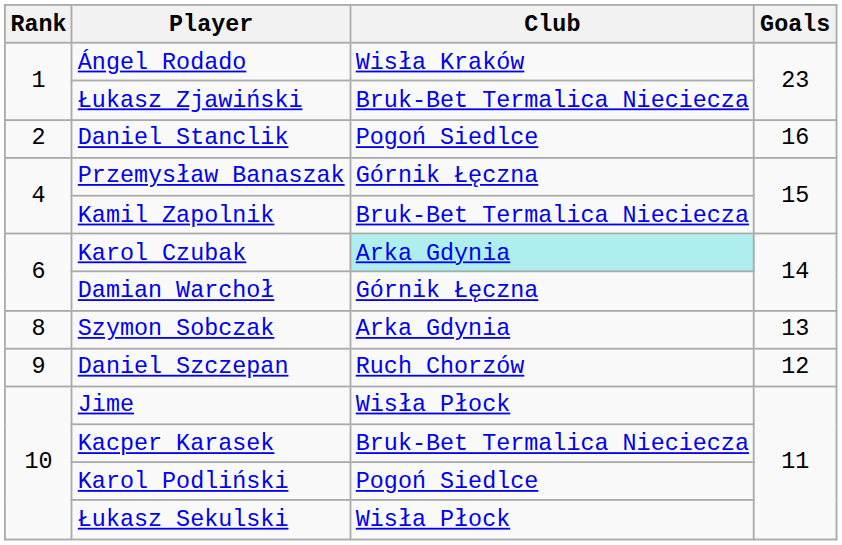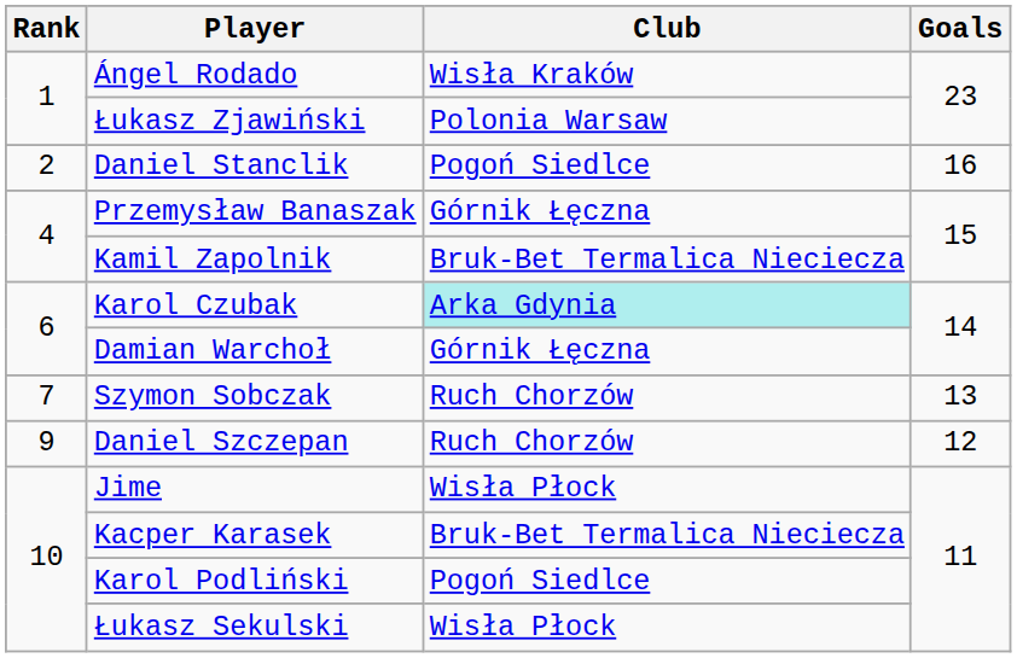Łukasz Zjawiński | Club: Bruk-Bet Termalica Nieciecza -> Polonia Warsaw
Szymon Sobczak | Rank: 8 -> 7
Szymon Sobczak | Club: Arka Gdynia -> Ruch Chorzów
